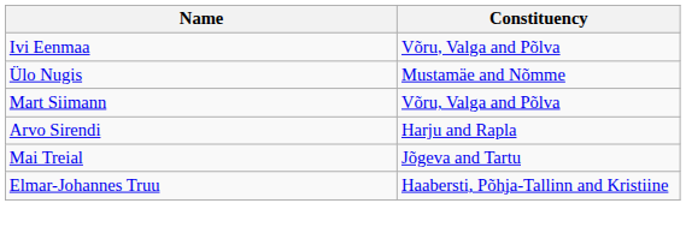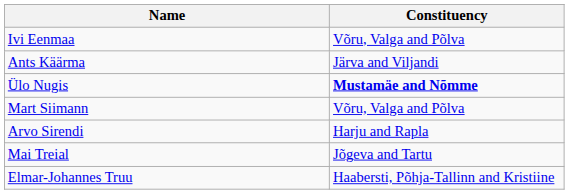+ row: Ants Käärma | Järva and Viljandi
Ülo Nugis | Constituency: normal -> bold
